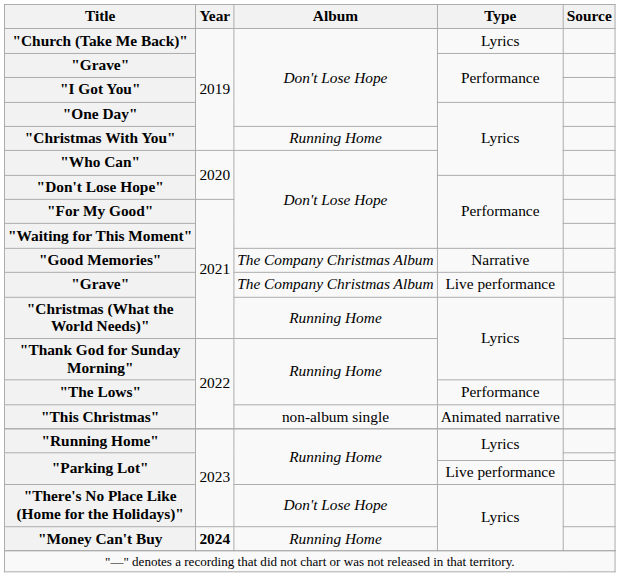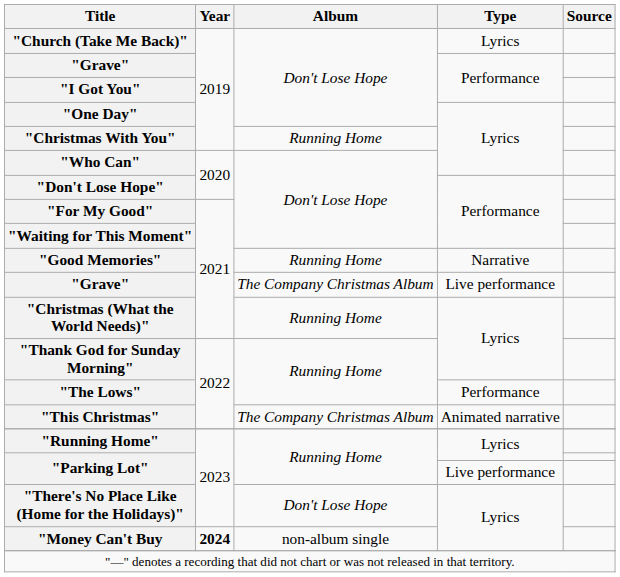"Good Memories" | Album: The Company Christmas Album -> Running Home
"This Christmas" | Album: non-album single -> The Company Christmas Album
"Money Can't Buy | Album: Running Home -> non-album single
